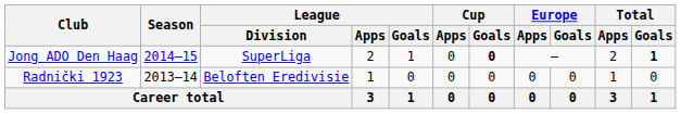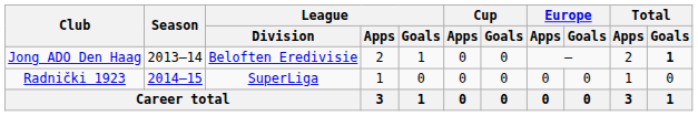Jong ADO Den Haag | Season: 2014–15 -> 2013–14
Jong ADO Den Haag | League / Division: SuperLiga -> Beloften Eredivisie
Jong ADO Den Haag | Cup / Goals: bold -> normal
Radnički 1923 | Season: 2013–14 -> 2014–15
Radnički 1923 | League / Division: Beloften Eredivisie -> SuperLiga
